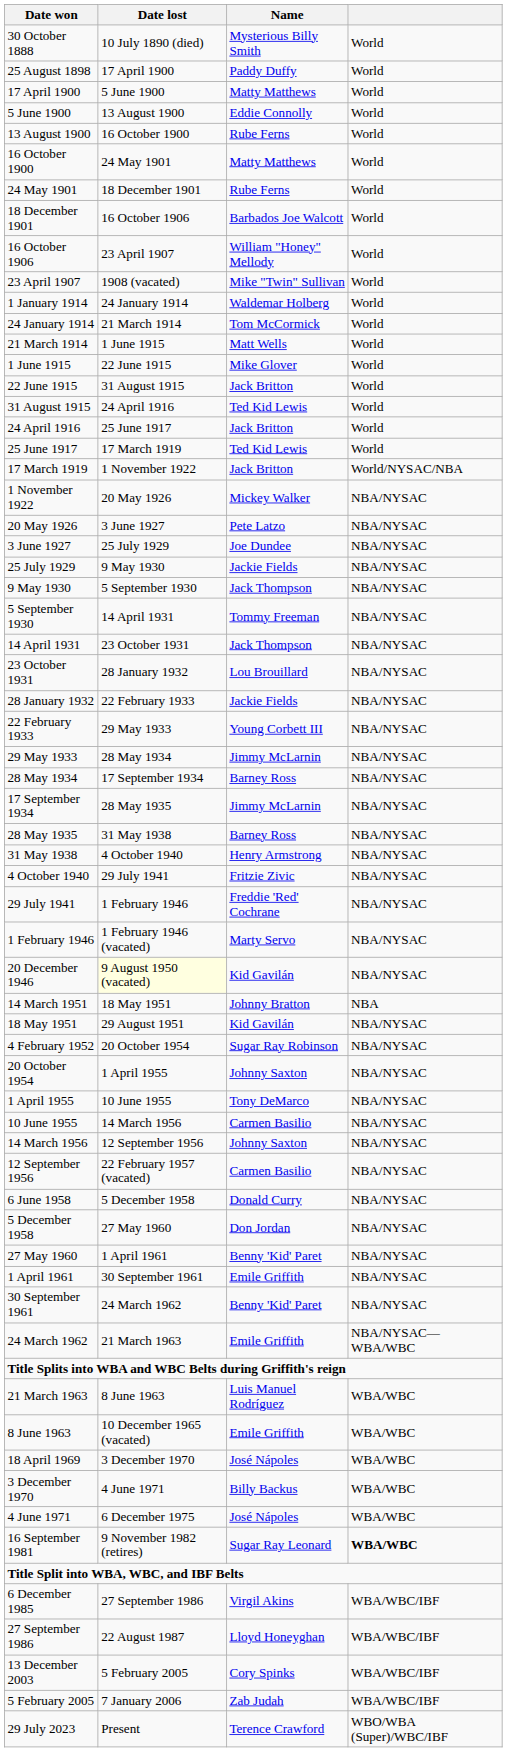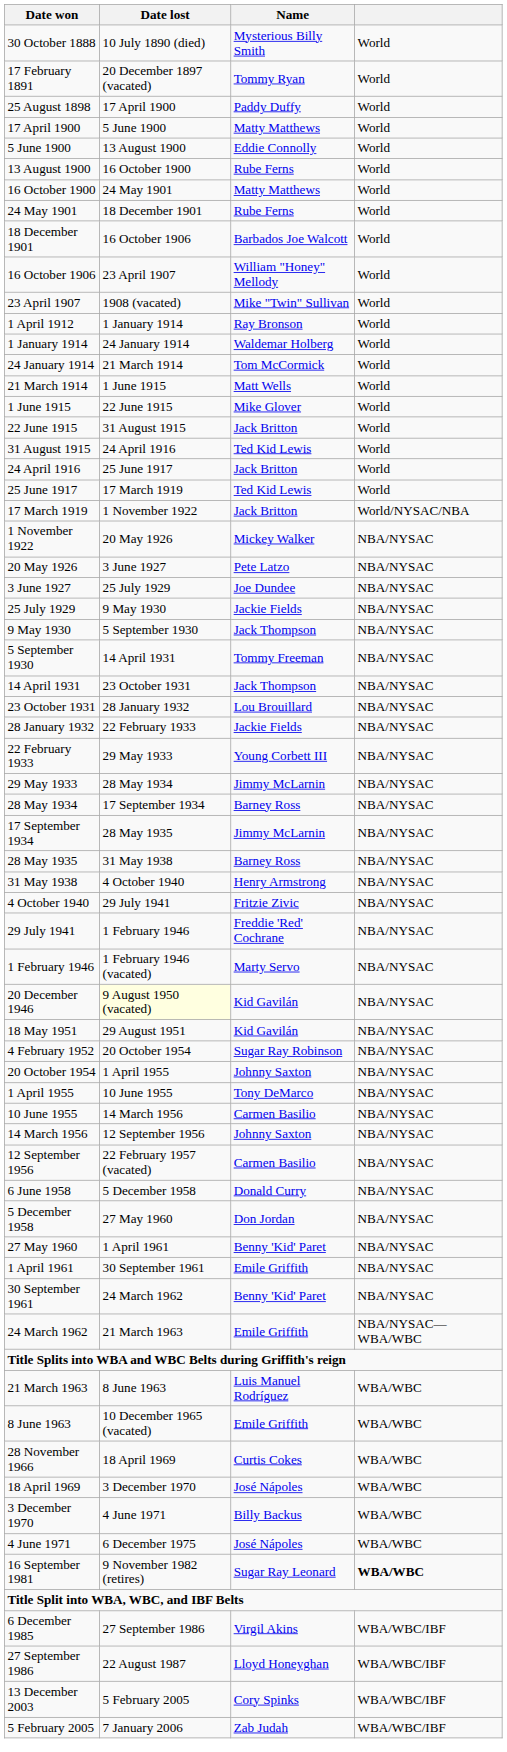+ row: 17 February 1891 | 20 December 1897 (vacated) | Tommy Ryan | World
+ row: 1 April 1912 | 1 January 1914 | Ray Bronson | World
- row: 14 March 1951 | 18 May 1951 | Johnny Bratton | NBA
+ row: 28 November 1966 | 18 April 1969 | Curtis Cokes | WBA/WBC
- row: 29 July 2023 | Present | Terence Crawford | WBO/WBA (Super)/WBC/IBF
